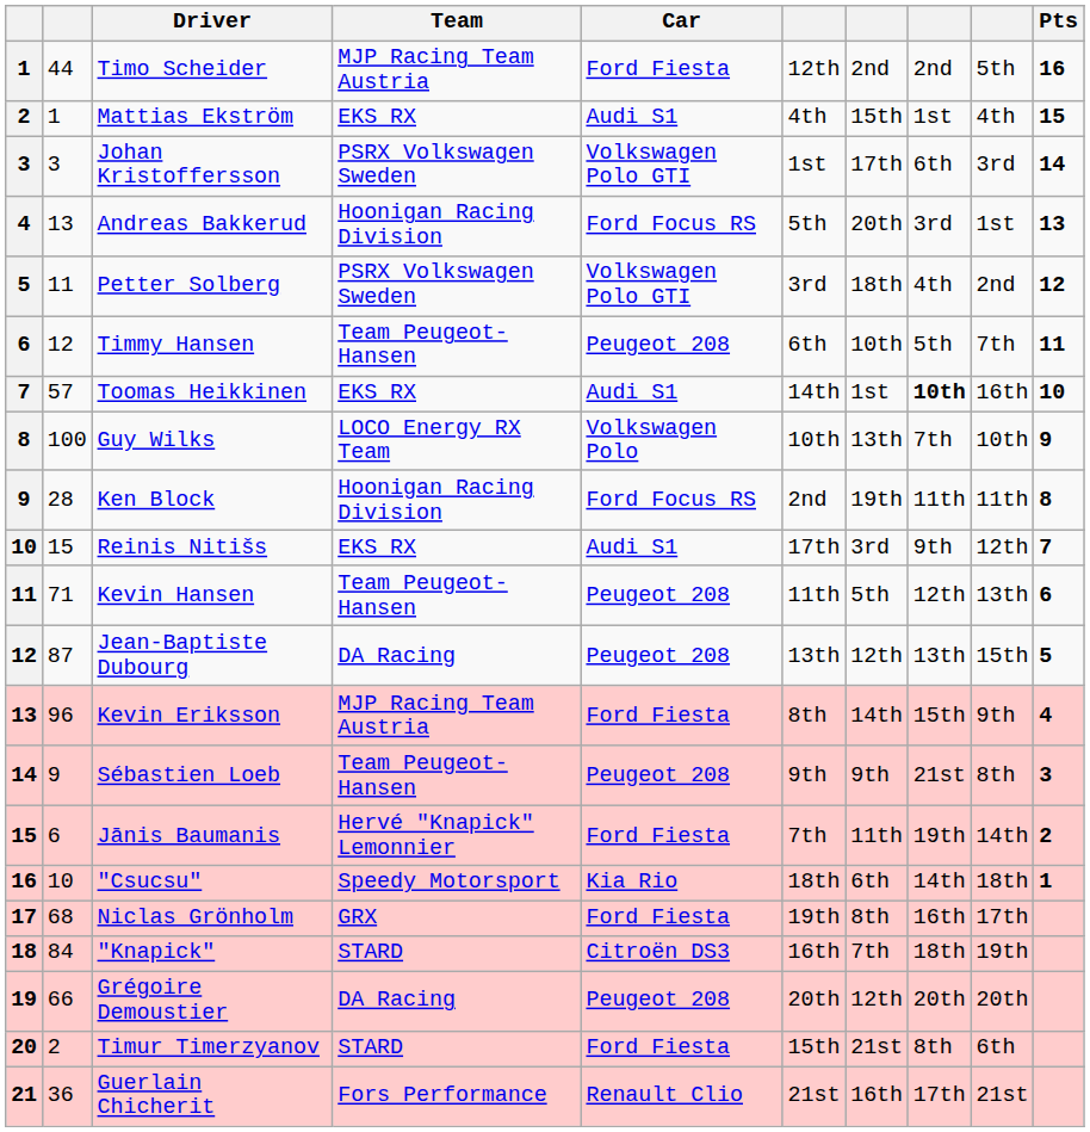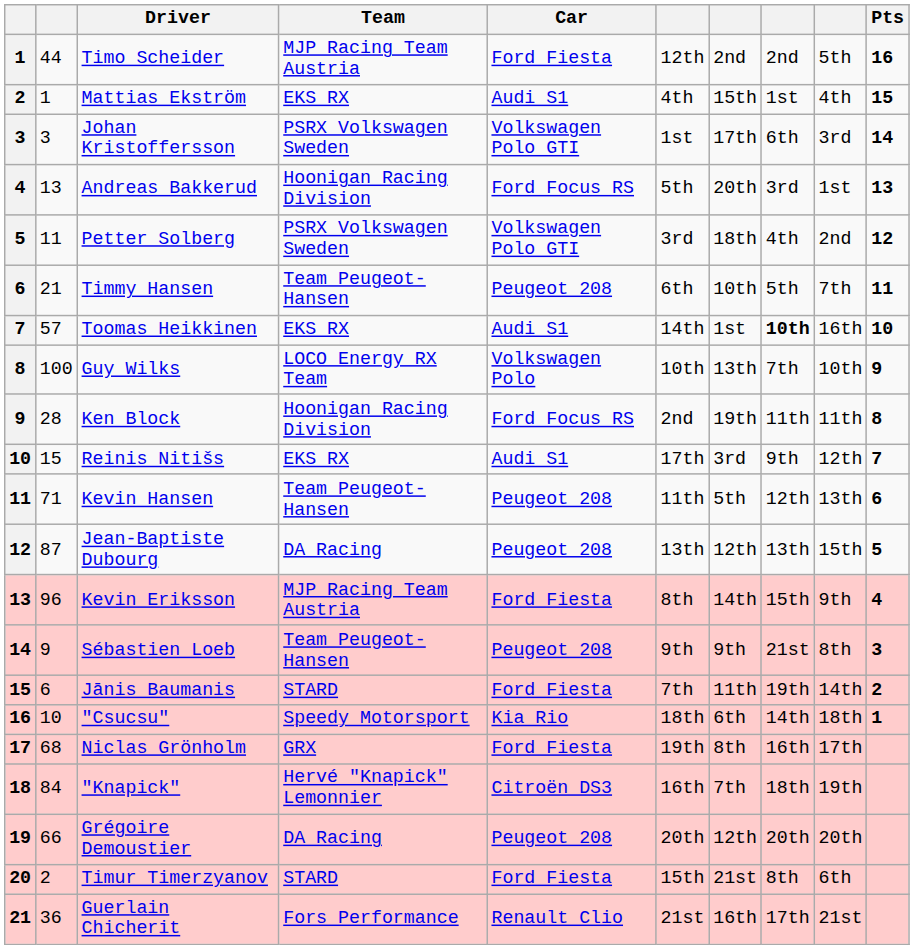Timmy Hansen | column 2: 12 -> 21
Jānis Baumanis | Team: Hervé "Knapick" Lemonnier -> STARD
"Knapick" | Team: STARD -> Hervé "Knapick" Lemonnier
